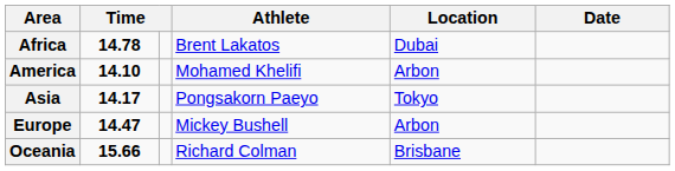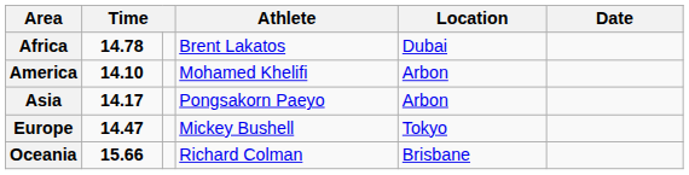Asia | Location: Tokyo -> Arbon
Europe | Location: Arbon -> Tokyo
